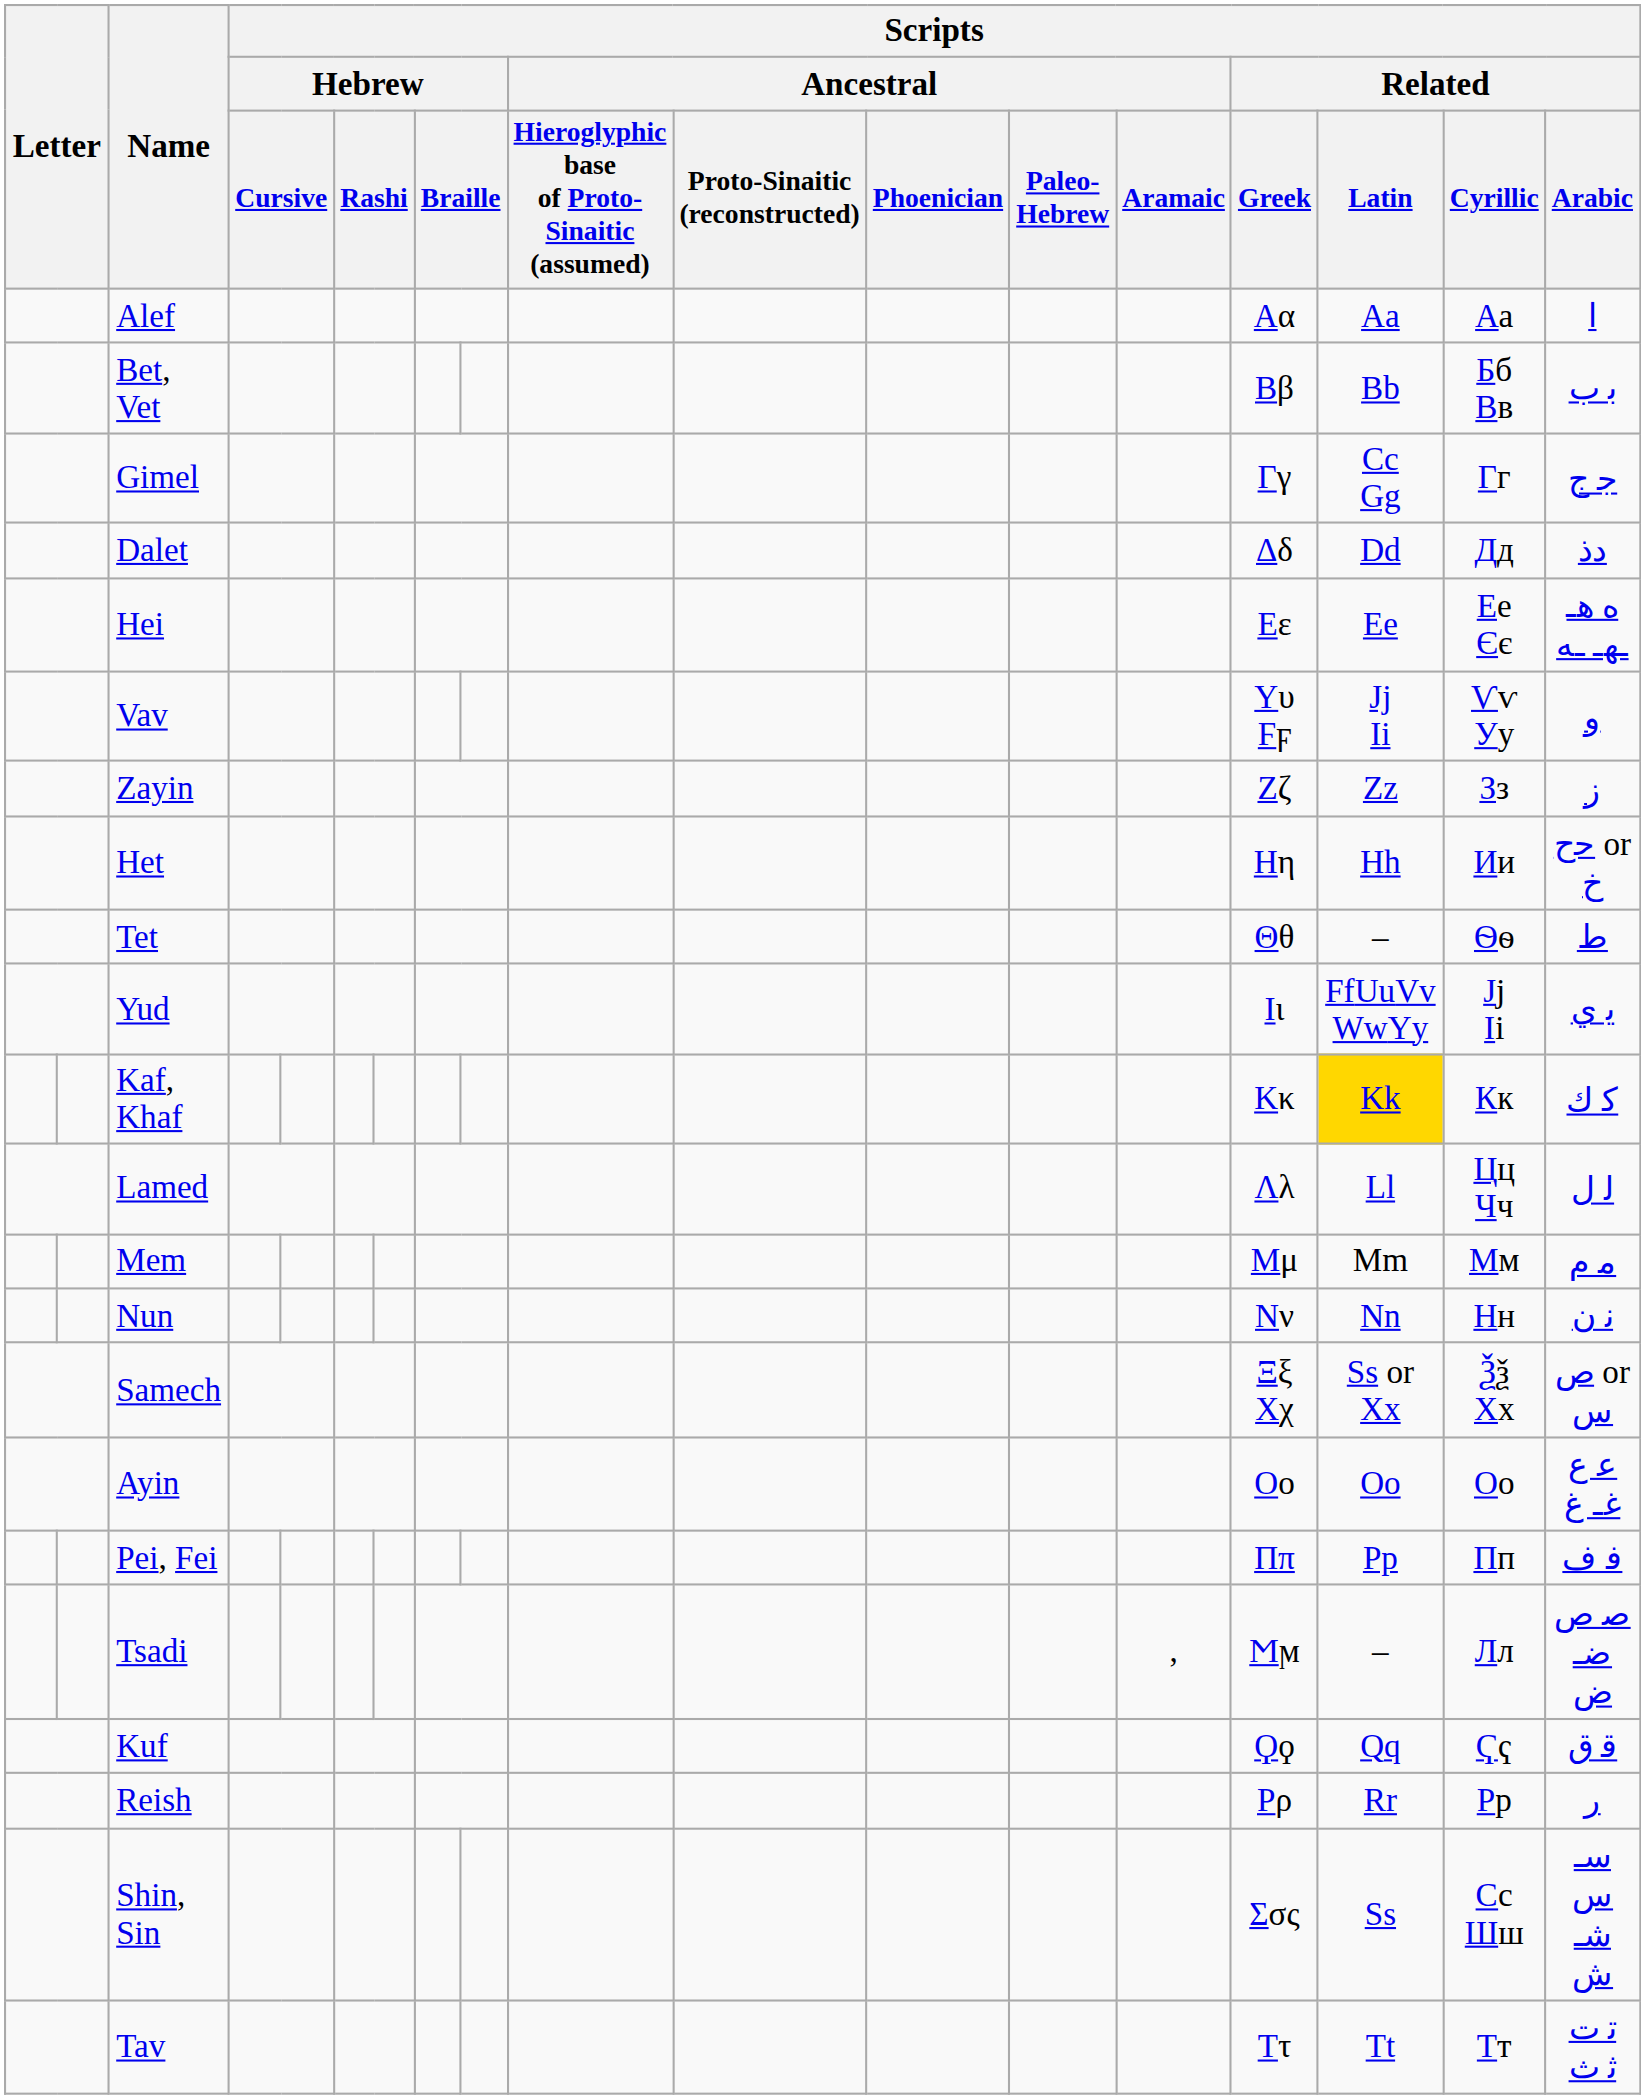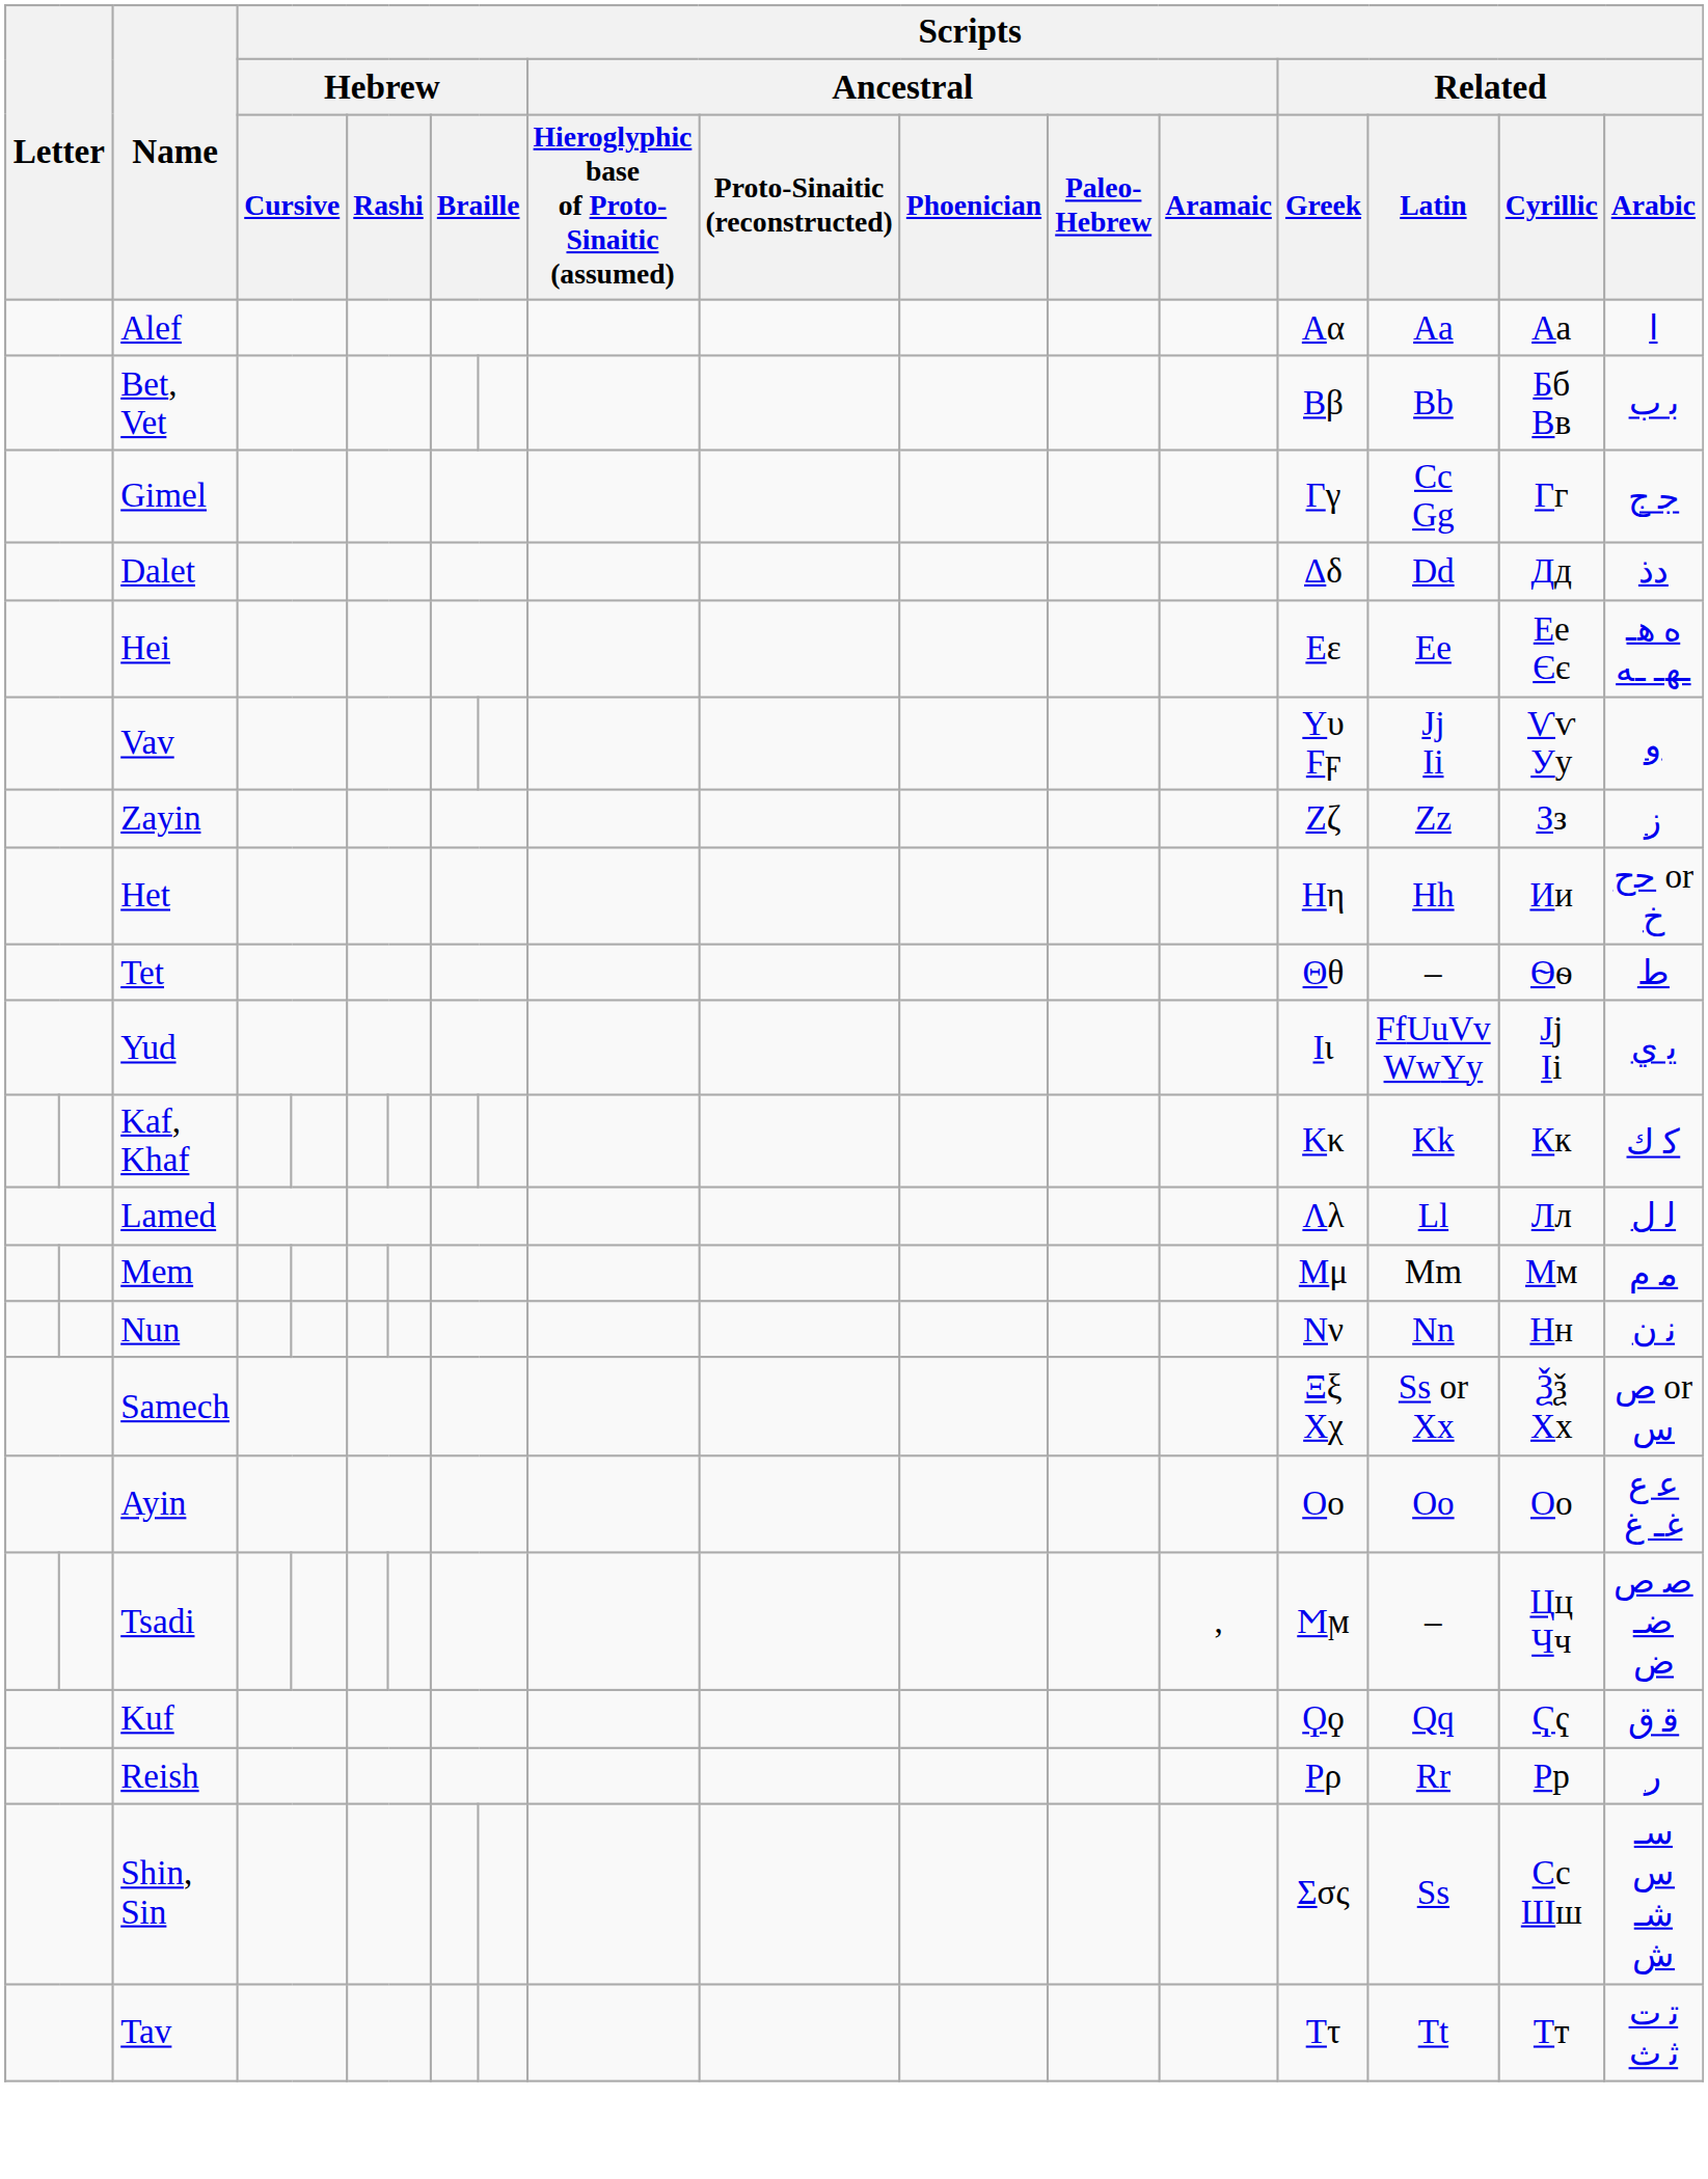Kaf, Khaf | Scripts / Related / Latin: gold background -> no background
Lamed | Scripts / Related / Cyrillic: Цц Чч -> Лл
- row: Pei, Fei | Ππ | Pp | Пп | ﻓ ﻑ
Tsadi | Scripts / Related / Cyrillic: Лл -> Цц Чч
